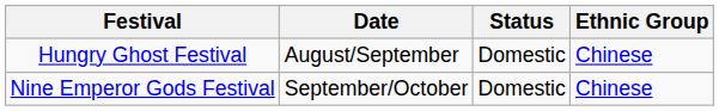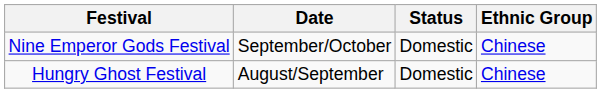rows swapped: Hungry Ghost Festival <-> Nine Emperor Gods Festival
